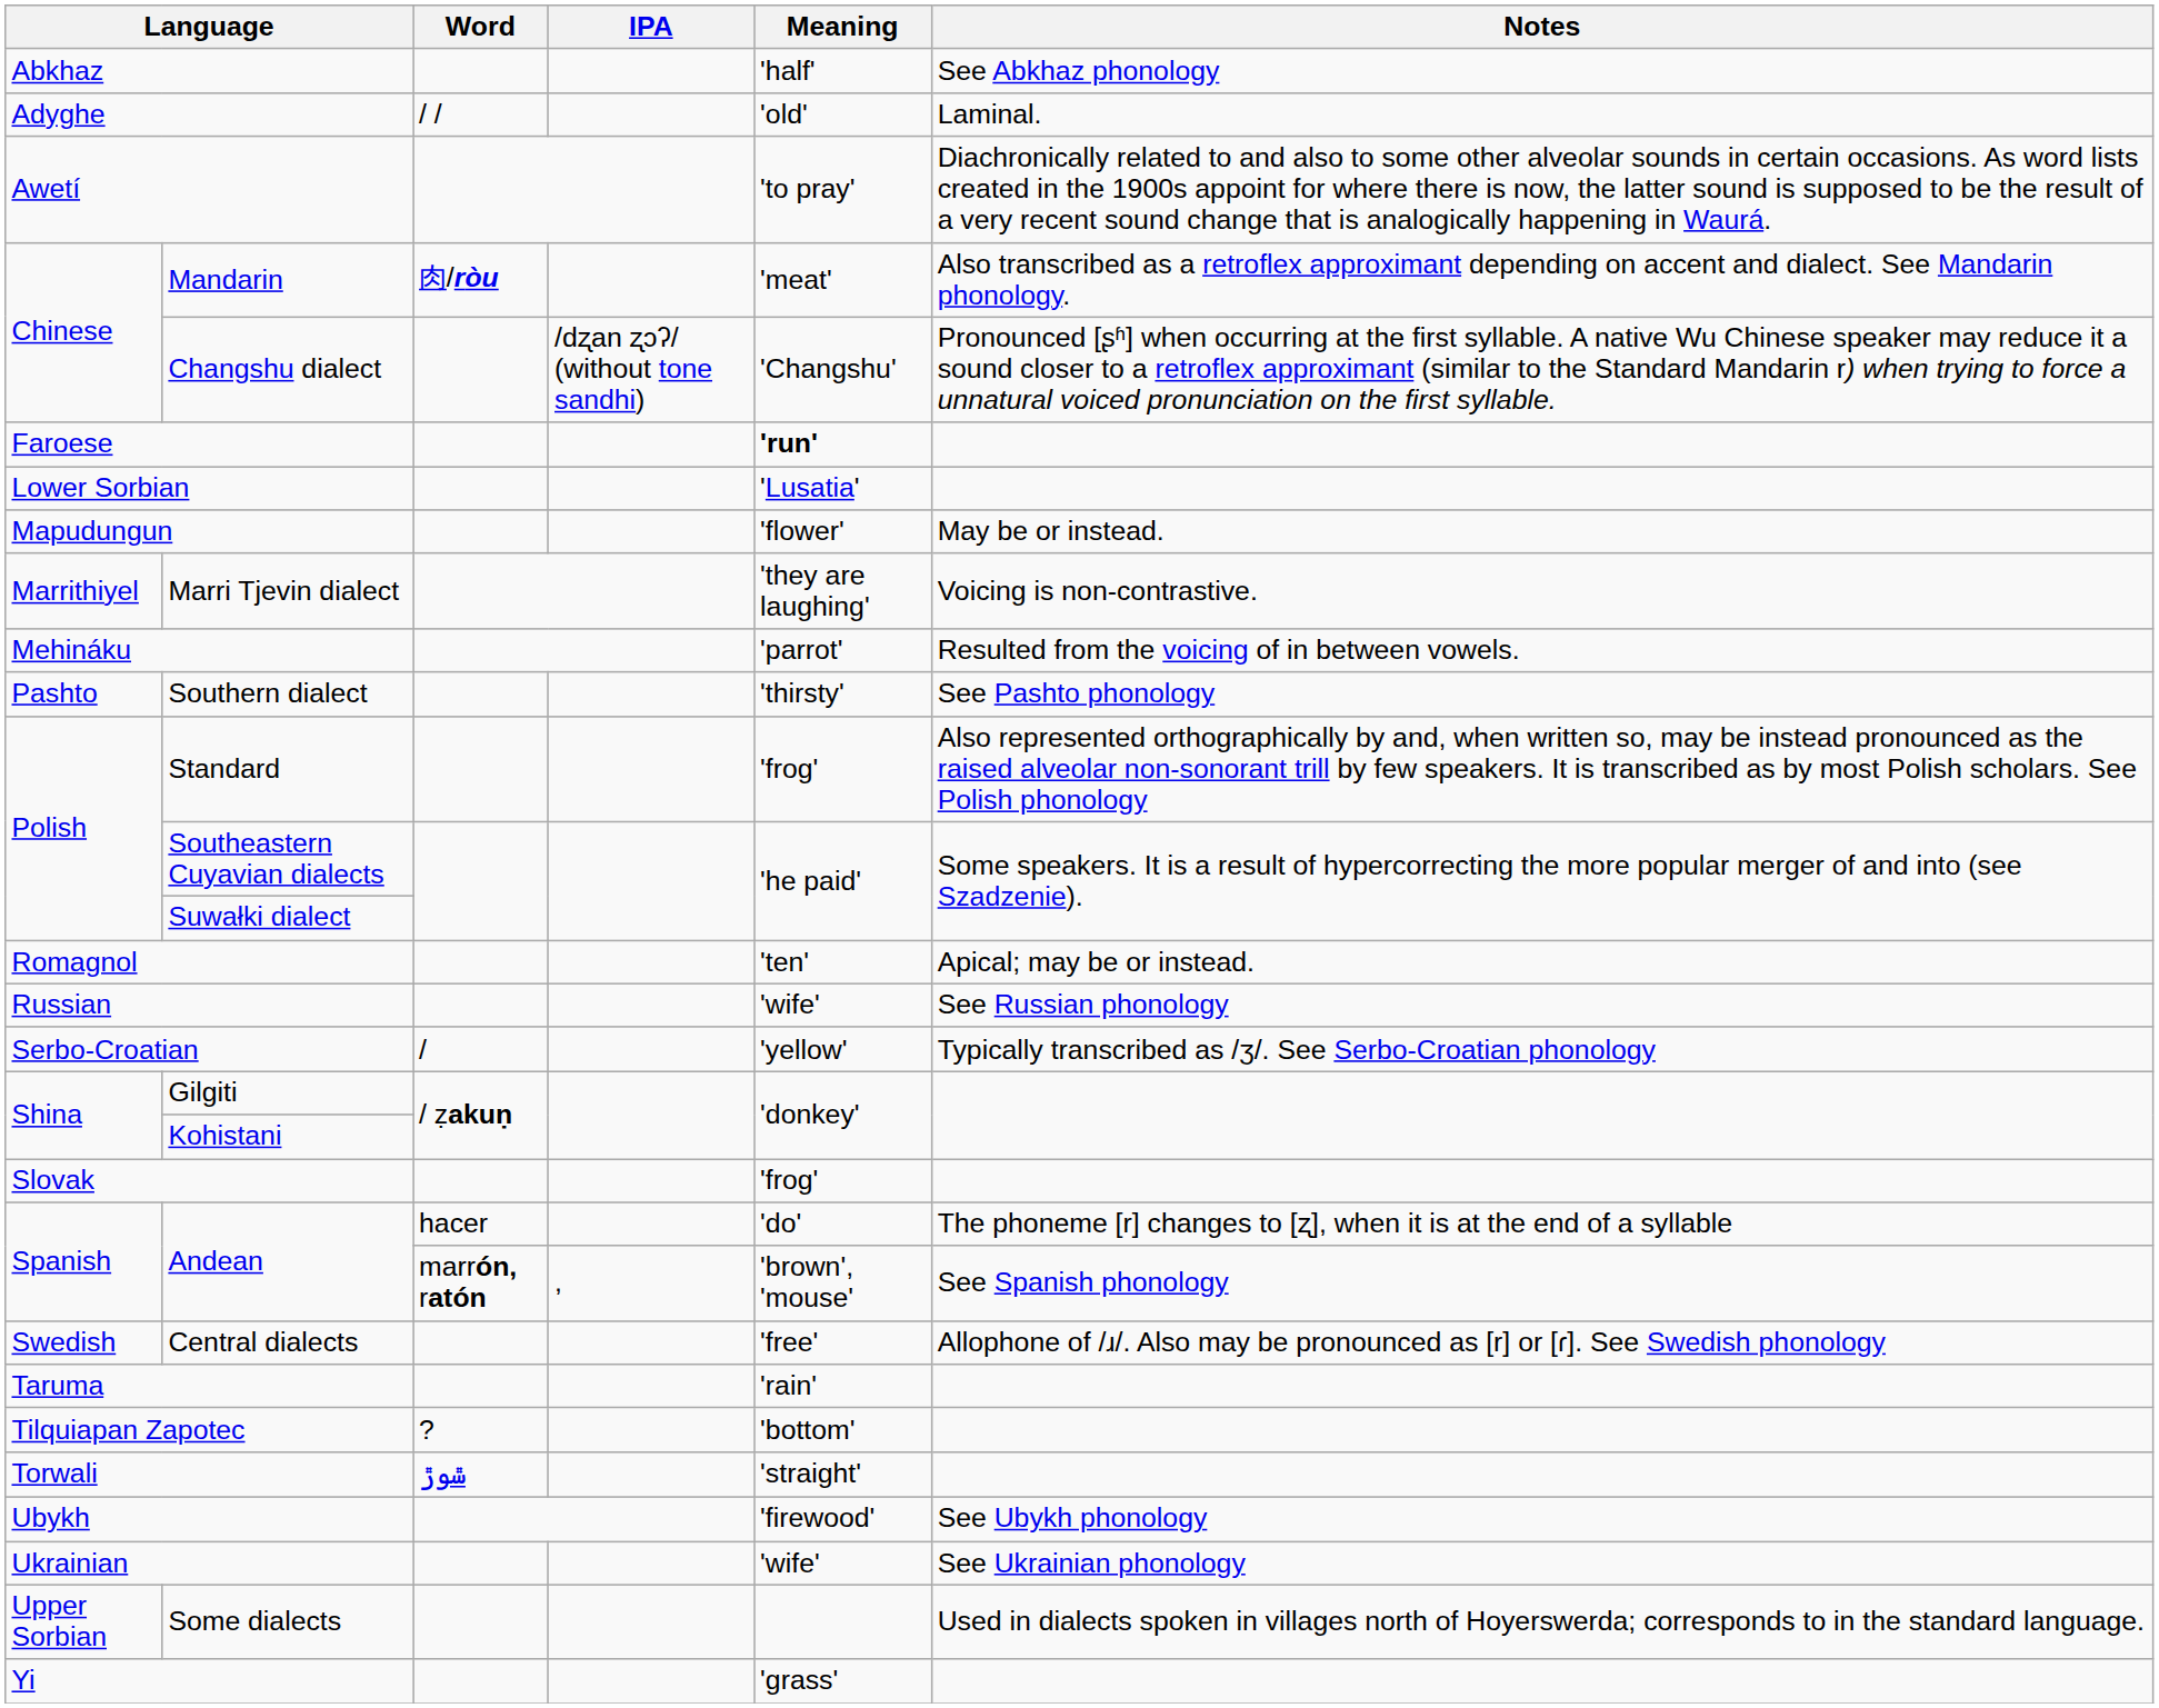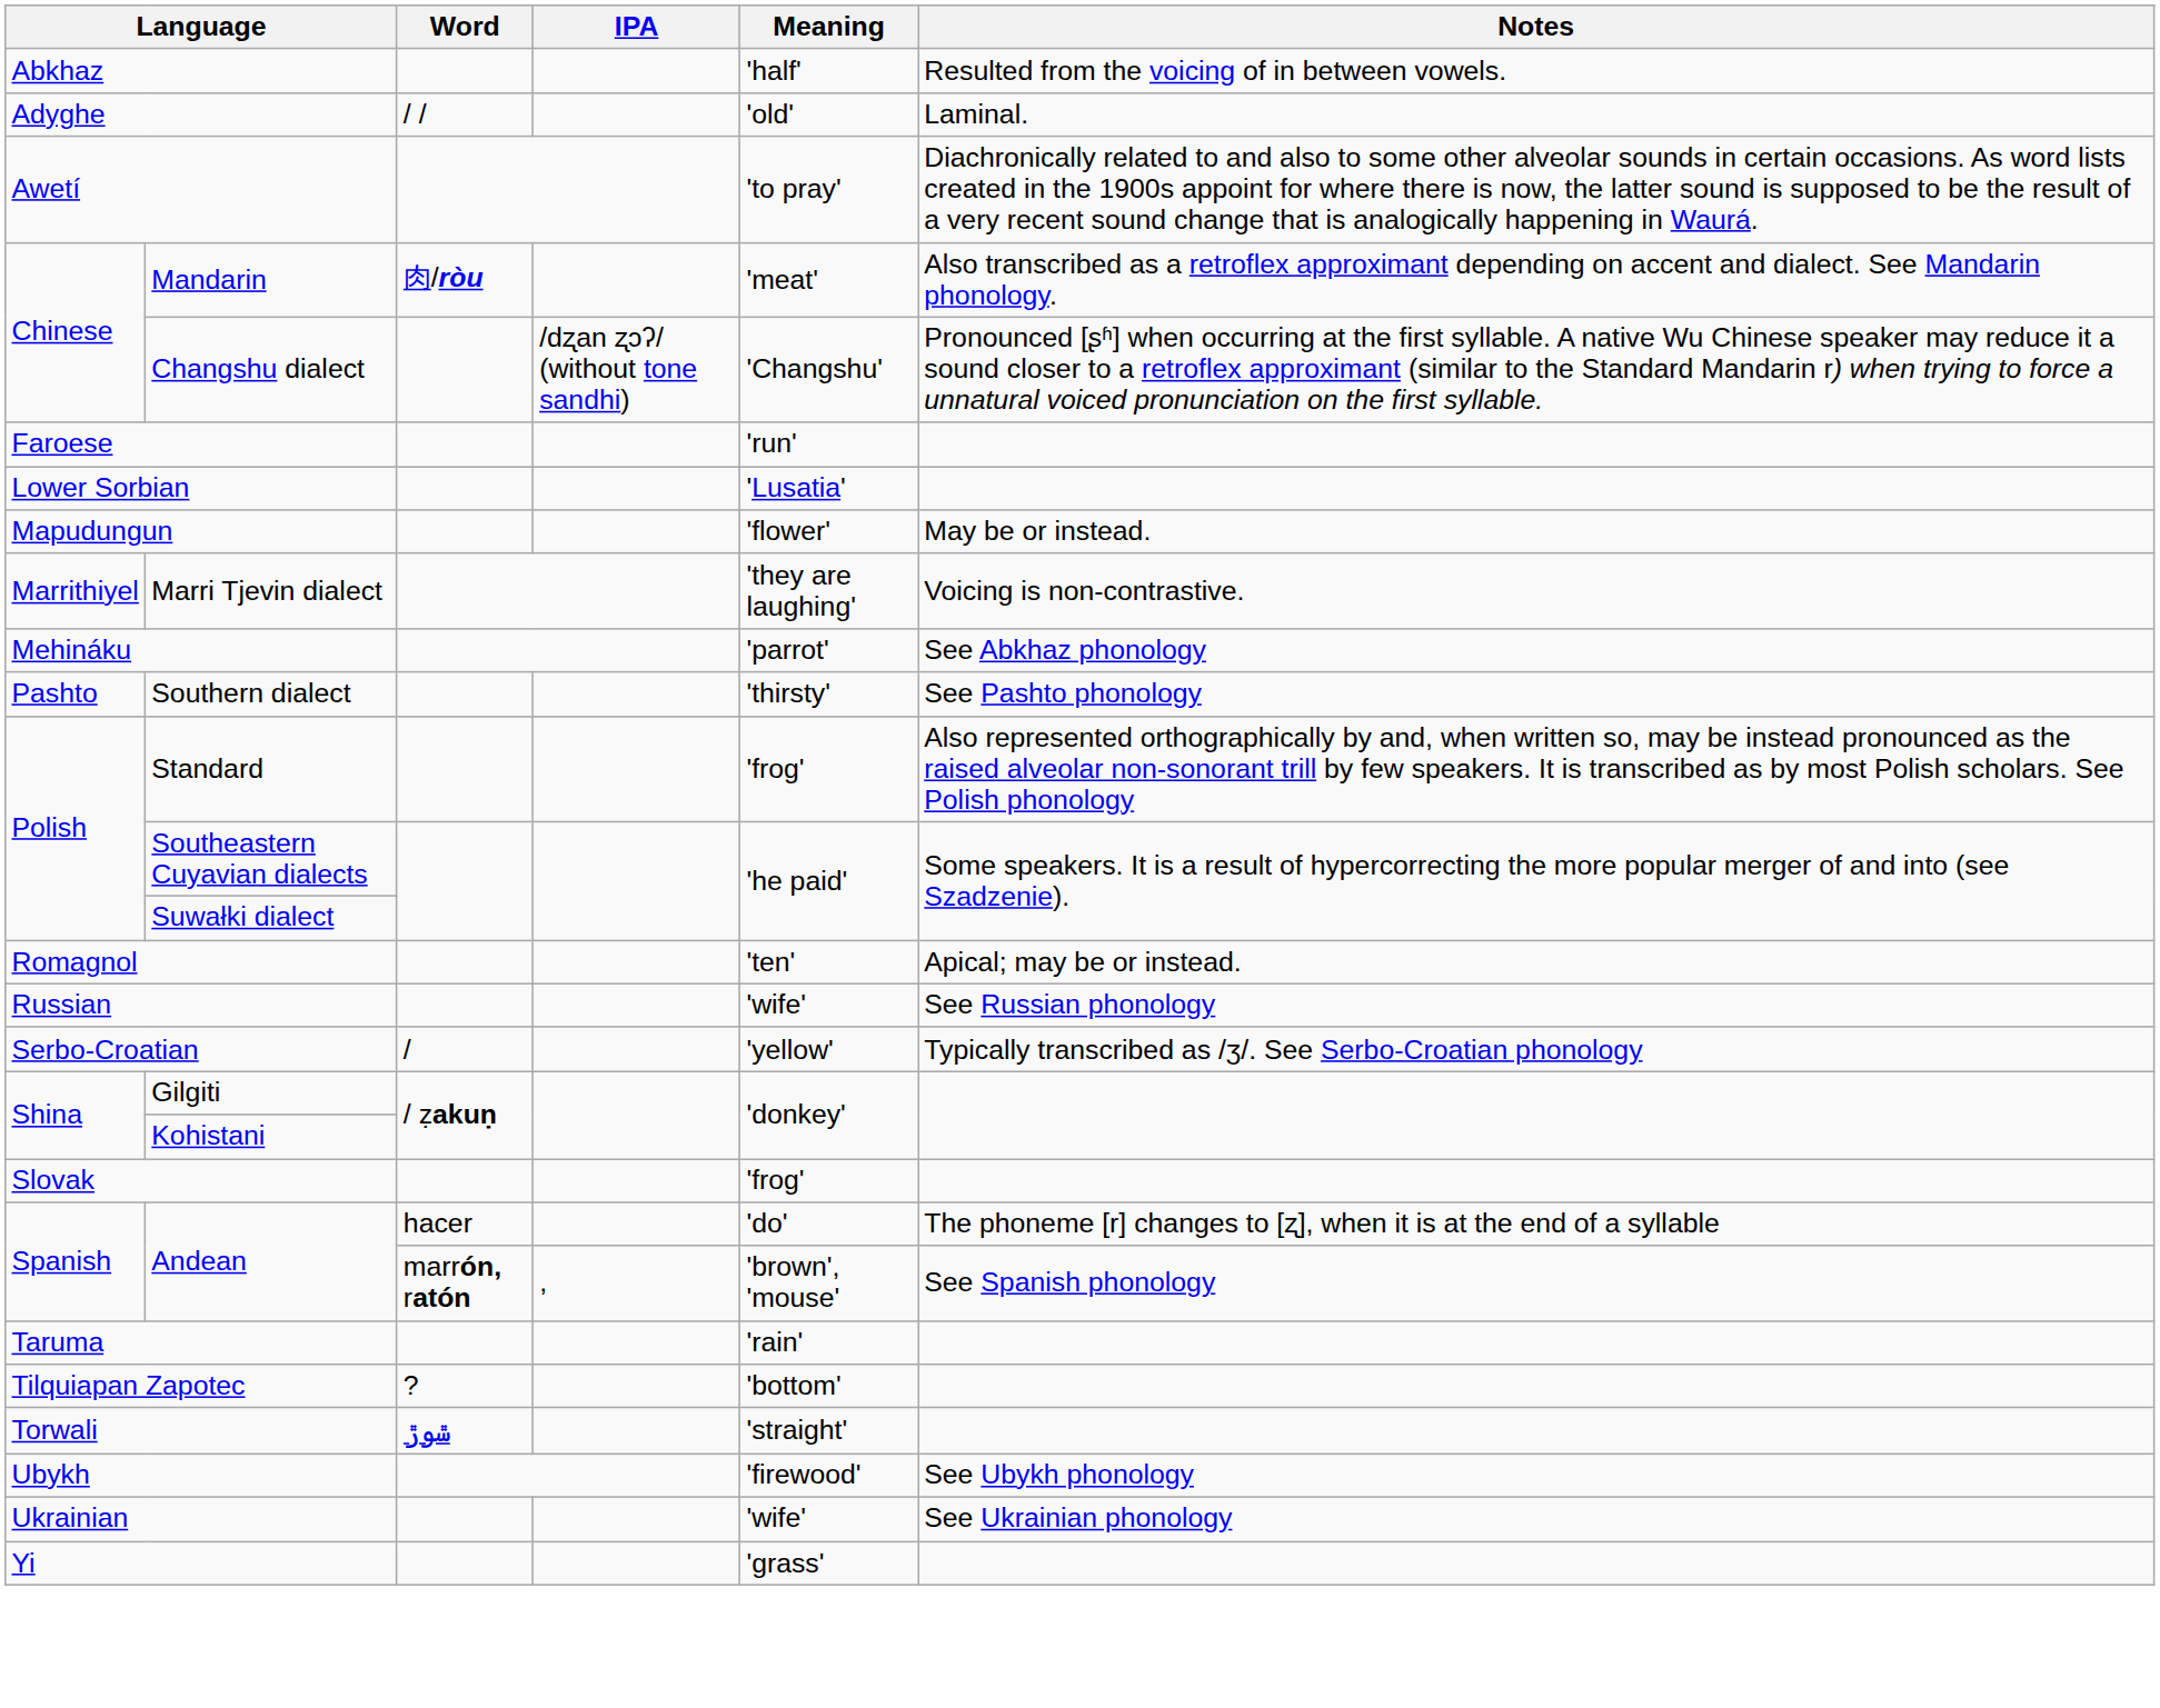Abkhaz | Notes: See Abkhaz phonology -> Resulted from the voicing of in between vowels.
Faroese | Meaning: bold -> normal
Mehináku | Notes: Resulted from the voicing of in between vowels. -> See Abkhaz phonology
- row: Swedish | Central dialects | 'free' | Allophone of /ɹ/. Also may be pronounced as [r] or [ɾ]. See Swedish phonology
- row: Upper Sorbian | Some dialects | Used in dialects spoken in villages north of Hoyerswerda; corresponds to in the standard language.
